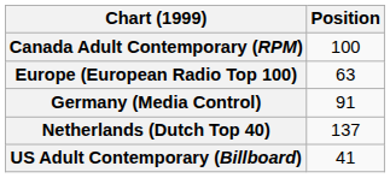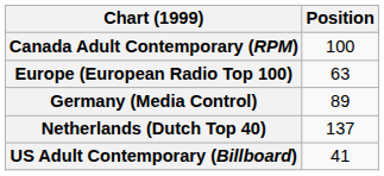Germany (Media Control) | Position: 91 -> 89
